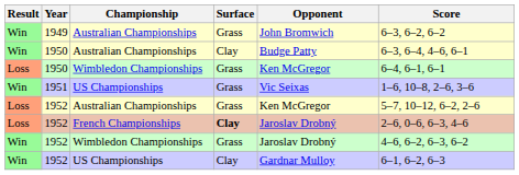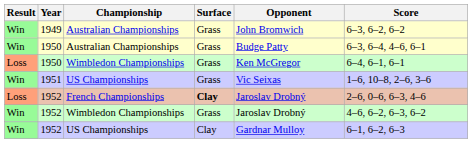1950 / Australian Championships | Surface: Clay -> Grass
- row: Loss | 1952 | Australian Championships | Grass | Ken McGregor | 5–7, 10–12, 6–2, 2–6
